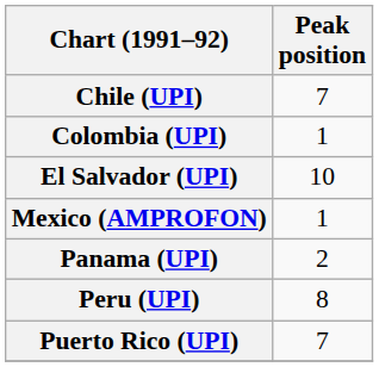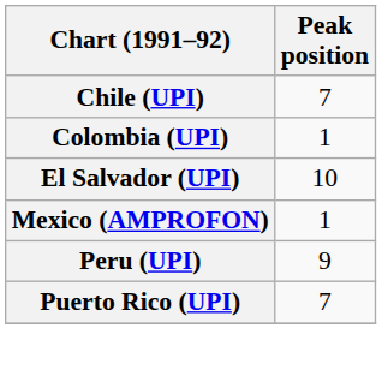- row: Panama (UPI) | 2
Peru (UPI) | Peak position: 8 -> 9
